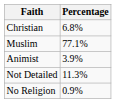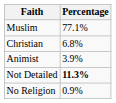rows swapped: Christian <-> Muslim
Not Detailed | Percentage: normal -> bold
